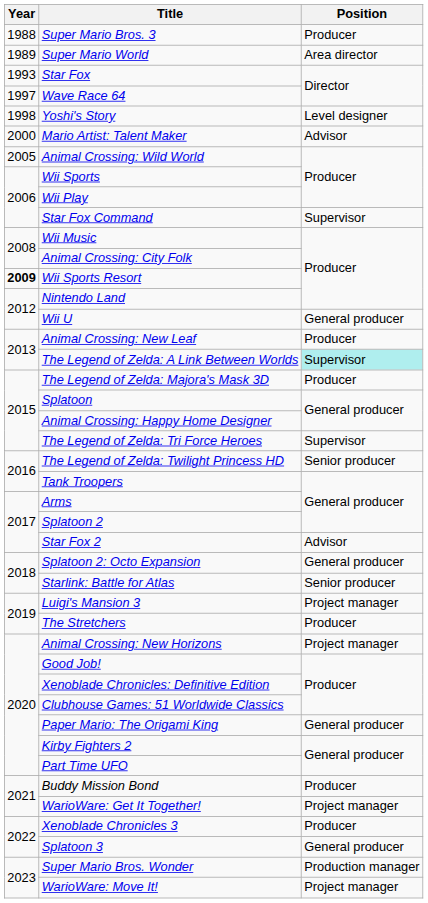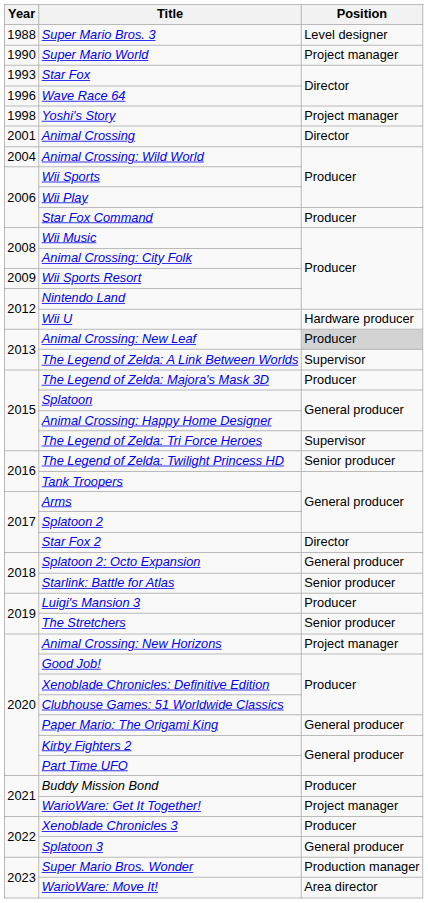Super Mario Bros. 3 | Position: Producer -> Level designer
Super Mario World | Year: 1989 -> 1990
Super Mario World | Position: Area director -> Project manager
Wave Race 64 | Year: 1997 -> 1996
Yoshi's Story | Position: Level designer -> Project manager
- row: 2000 | Mario Artist: Talent Maker | Advisor
+ row: 2001 | Animal Crossing | Director
Animal Crossing: Wild World | Year: 2005 -> 2004
Star Fox Command | Position: Supervisor -> Producer
Wii Sports Resort | Year: bold -> normal
Wii U | Position: General producer -> Hardware producer
Animal Crossing: New Leaf | Position: no background -> lightgrey background
The Legend of Zelda: A Link Between Worlds | Position: paleturquoise background -> no background
Star Fox 2 | Position: Advisor -> Director
Luigi's Mansion 3 | Position: Project manager -> Producer
The Stretchers | Position: Producer -> Senior producer
WarioWare: Move It! | Position: Project manager -> Area director
